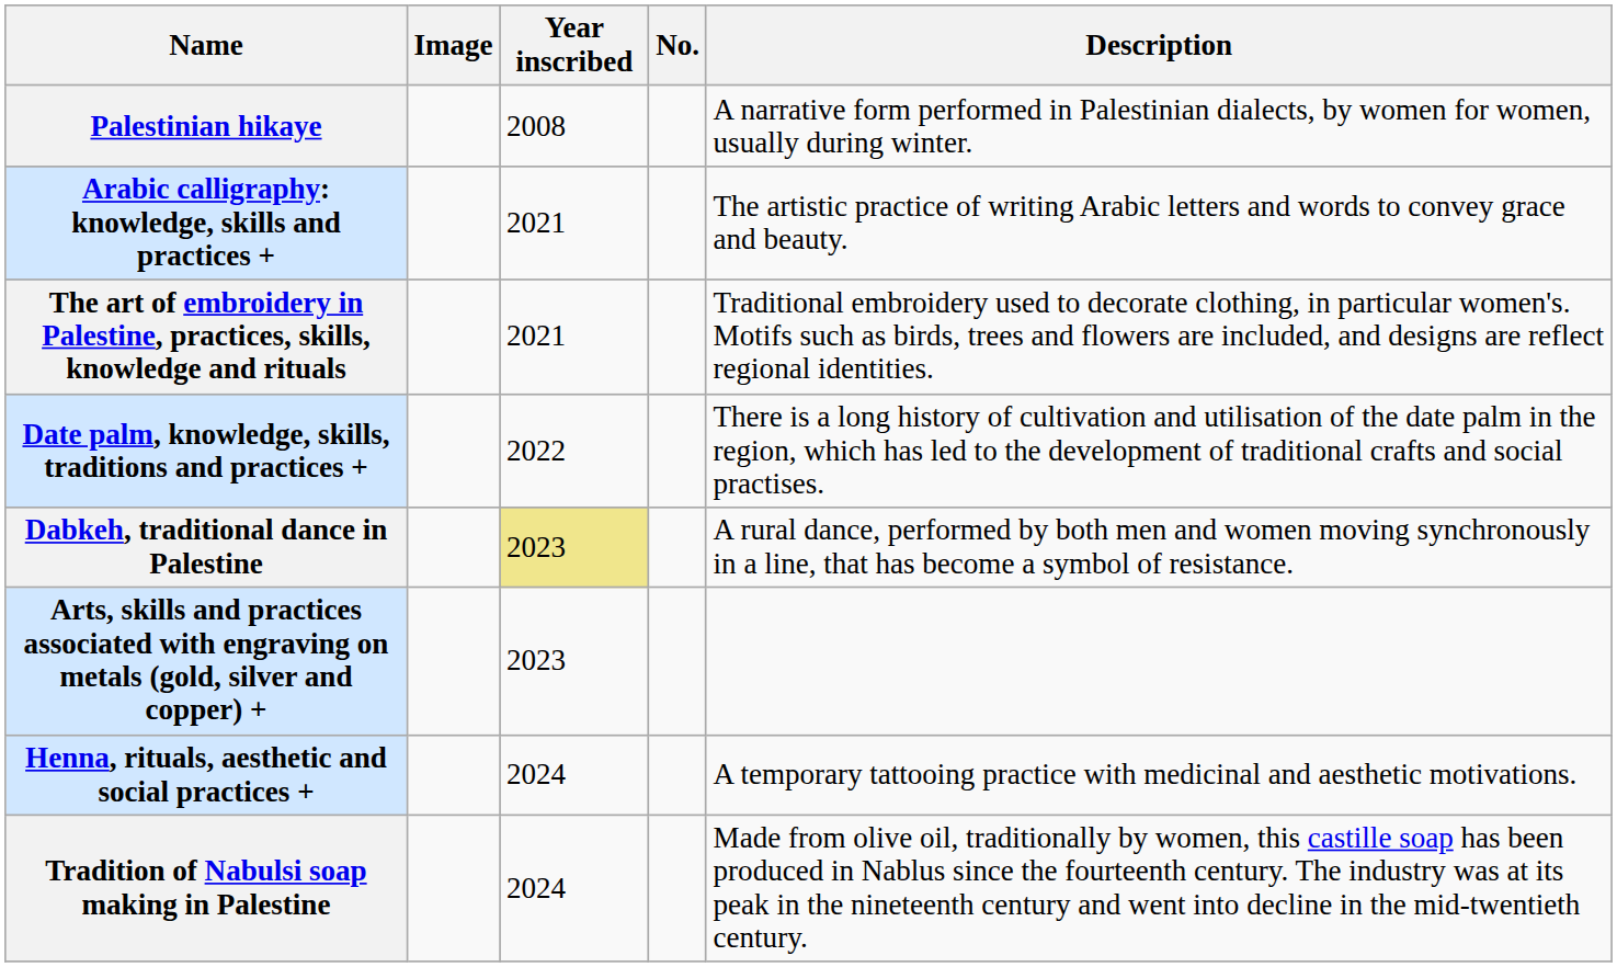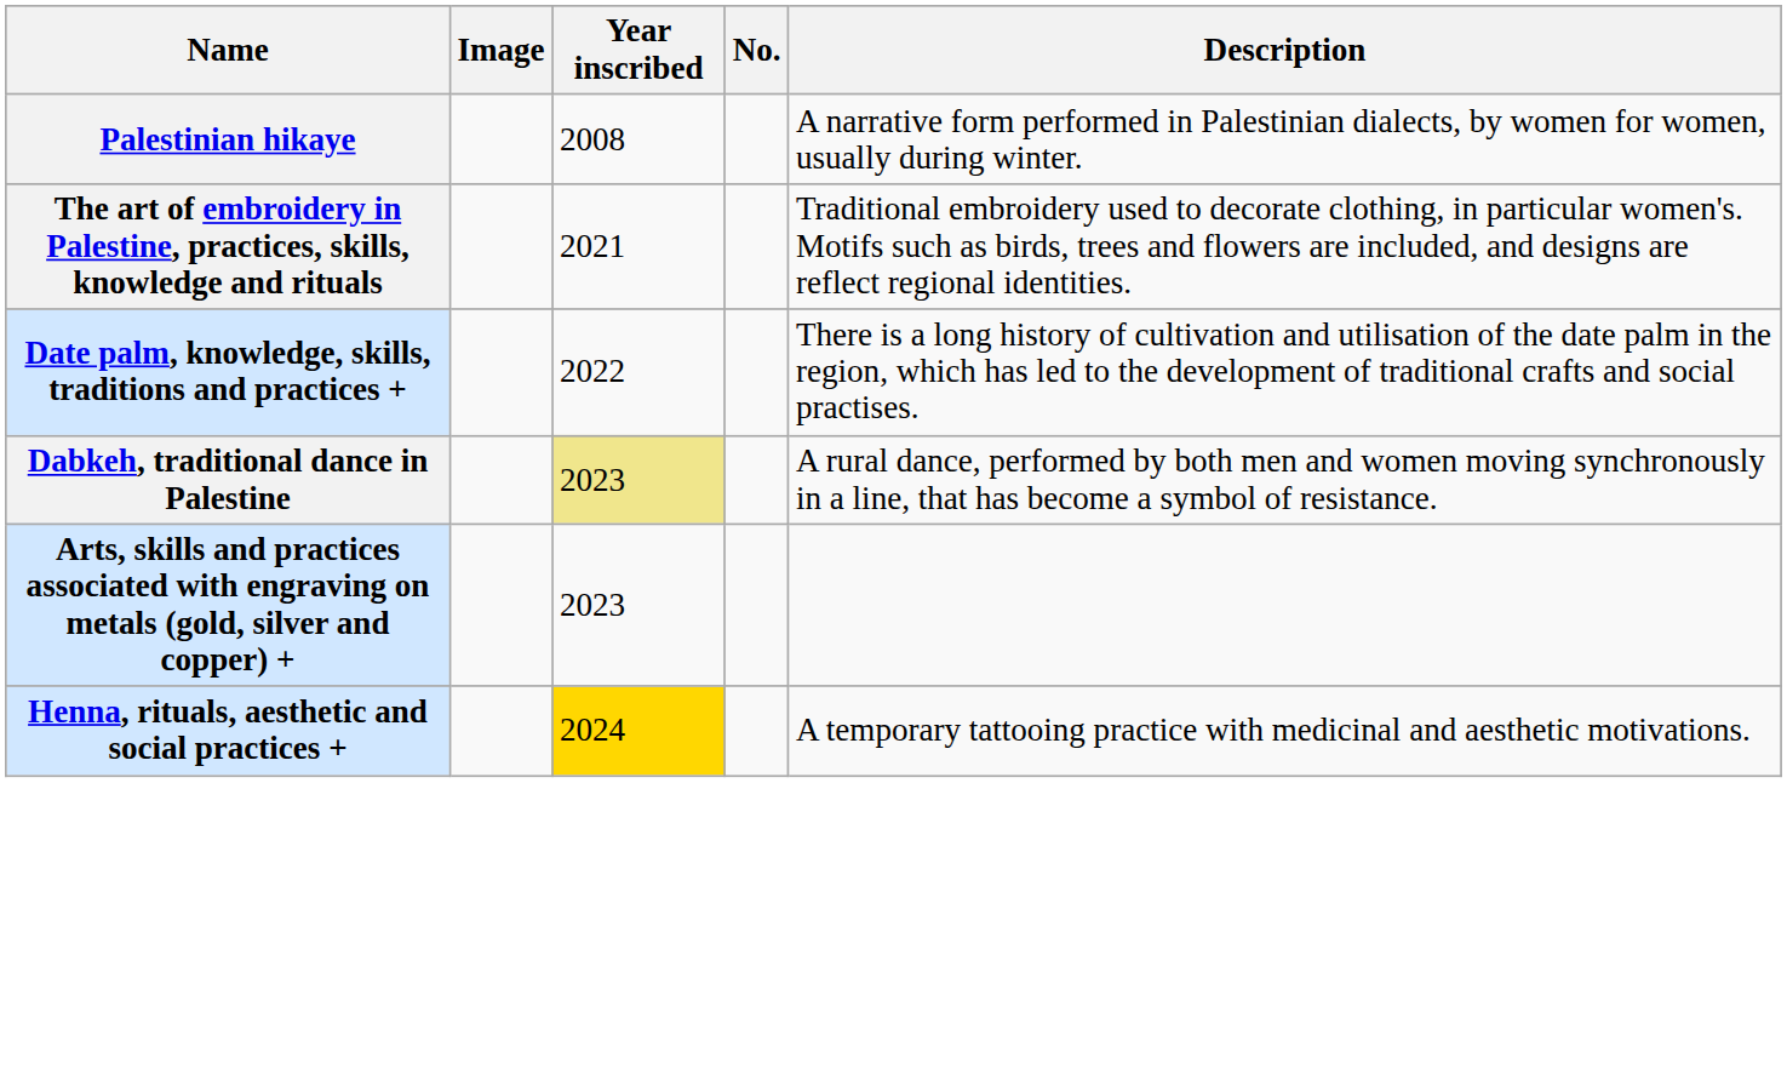- row: Arabic calligraphy: knowledge, skills and practices + | 2021 | The artistic practice of writing Arabic letters and words to convey grace and beauty.
Henna, rituals, aesthetic and social practices + | Year inscribed: no background -> gold background
- row: Tradition of Nabulsi soap making in Palestine | 2024 | Made from olive oil, traditionally by women, this castille soap has been produced in Nablus since the fourteenth century. The industry was at its peak in the nineteenth century and went into decline in the mid-twentieth century.
